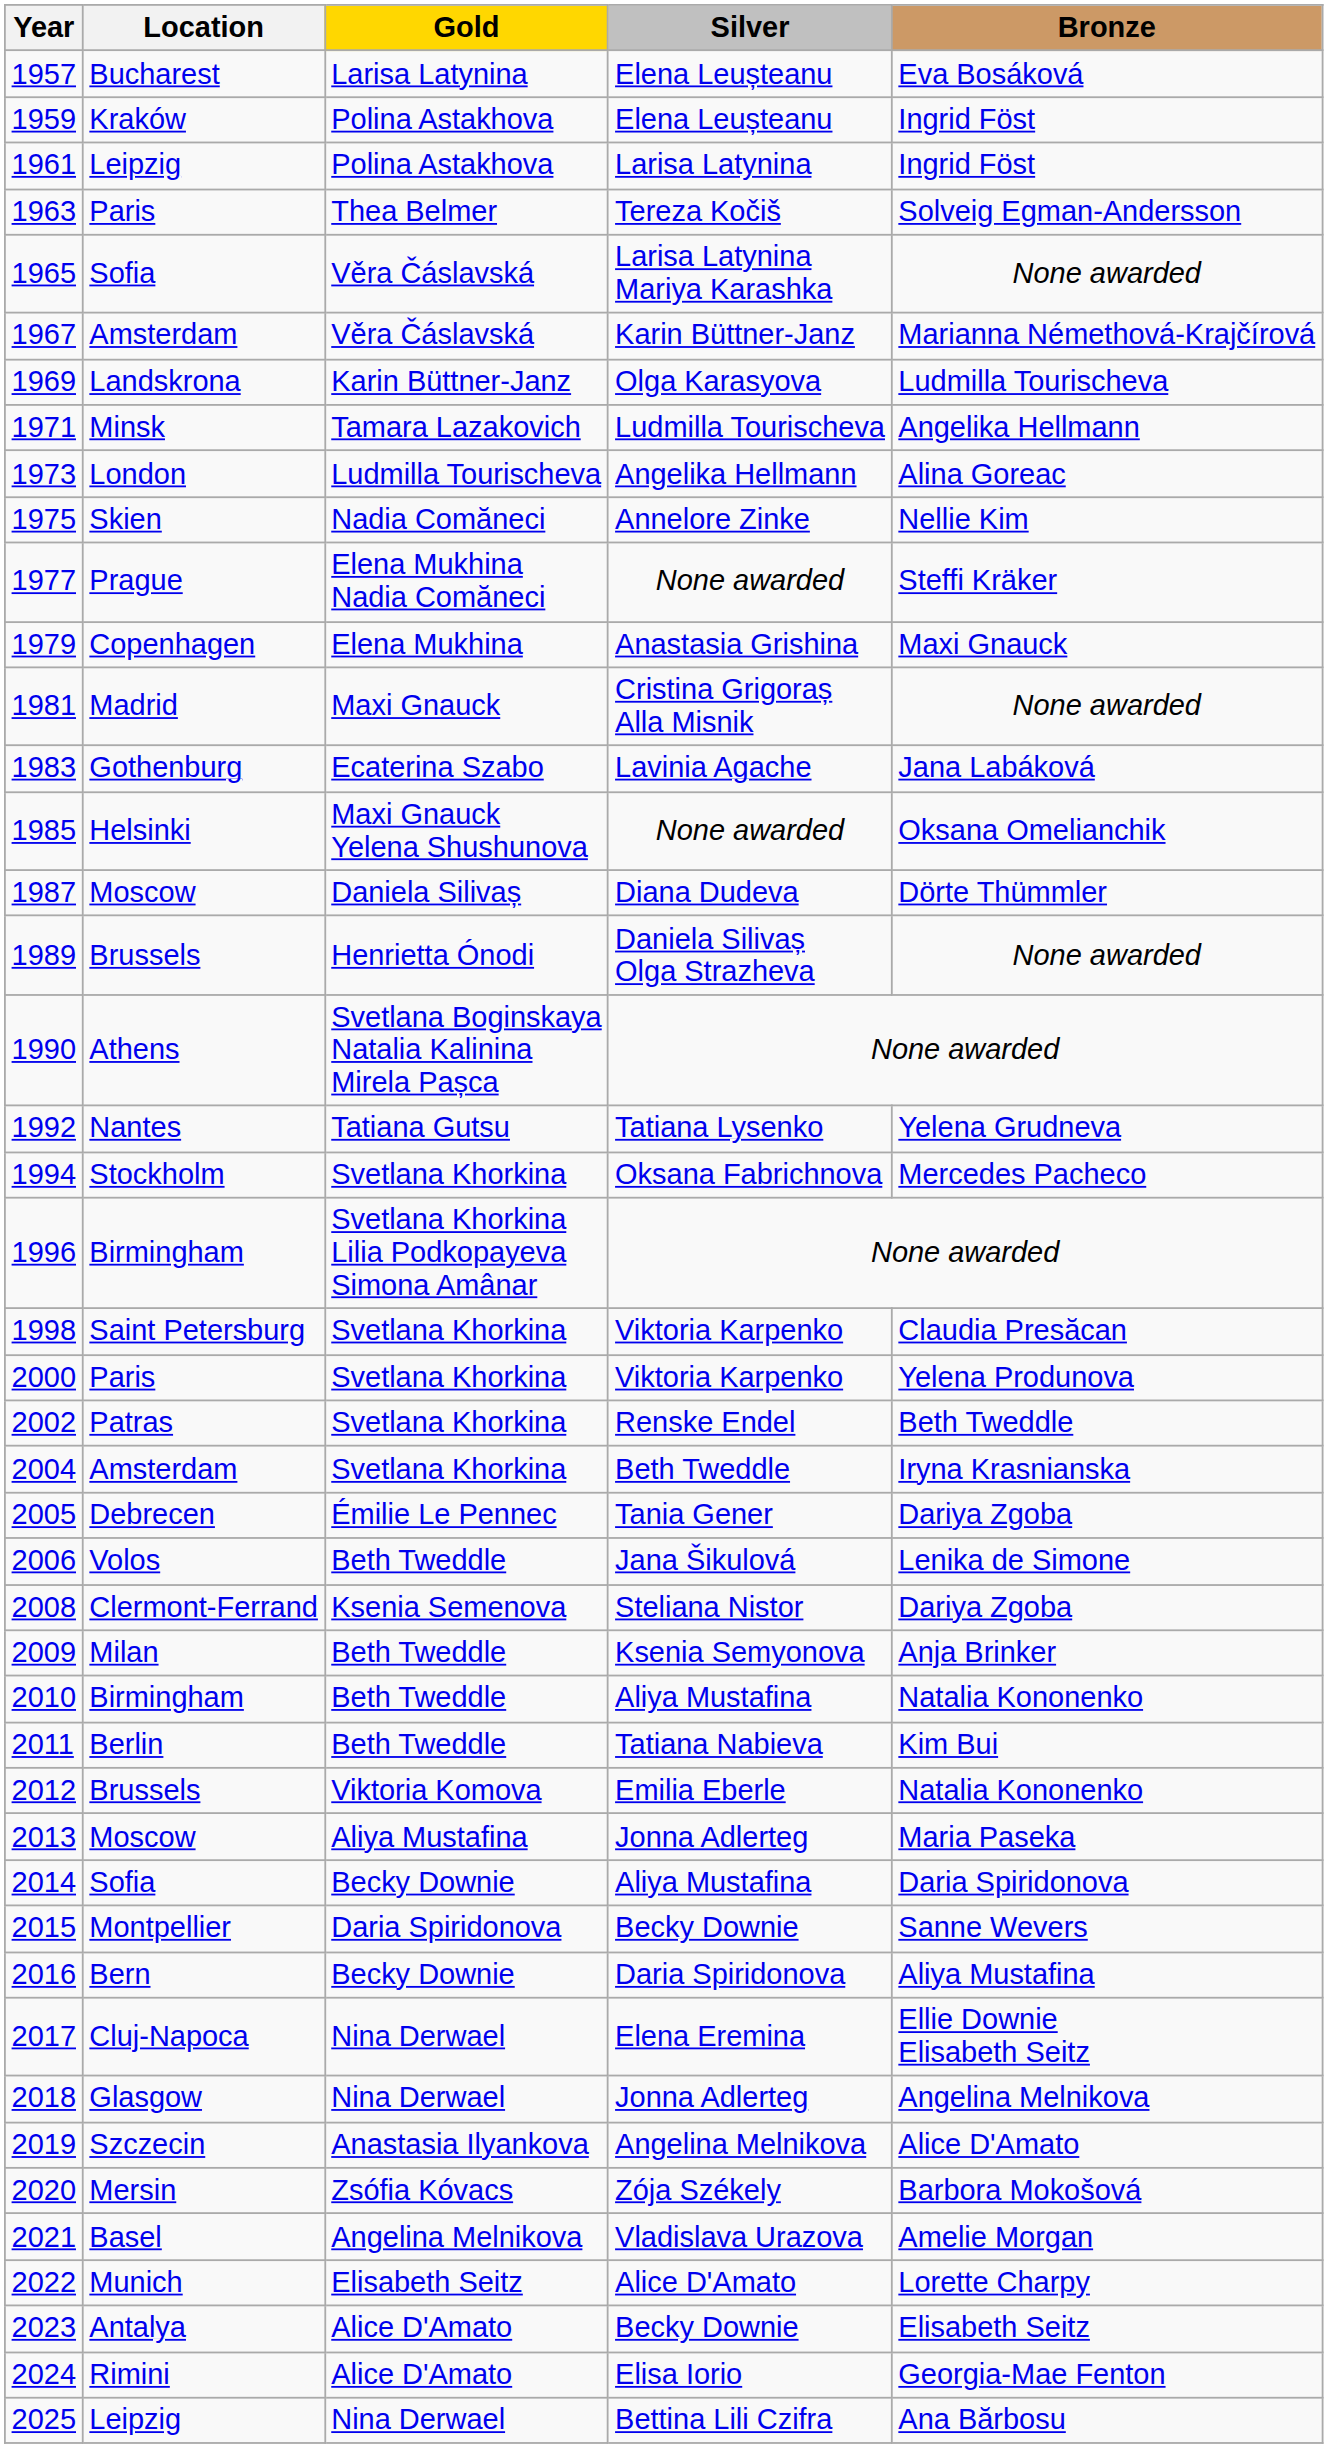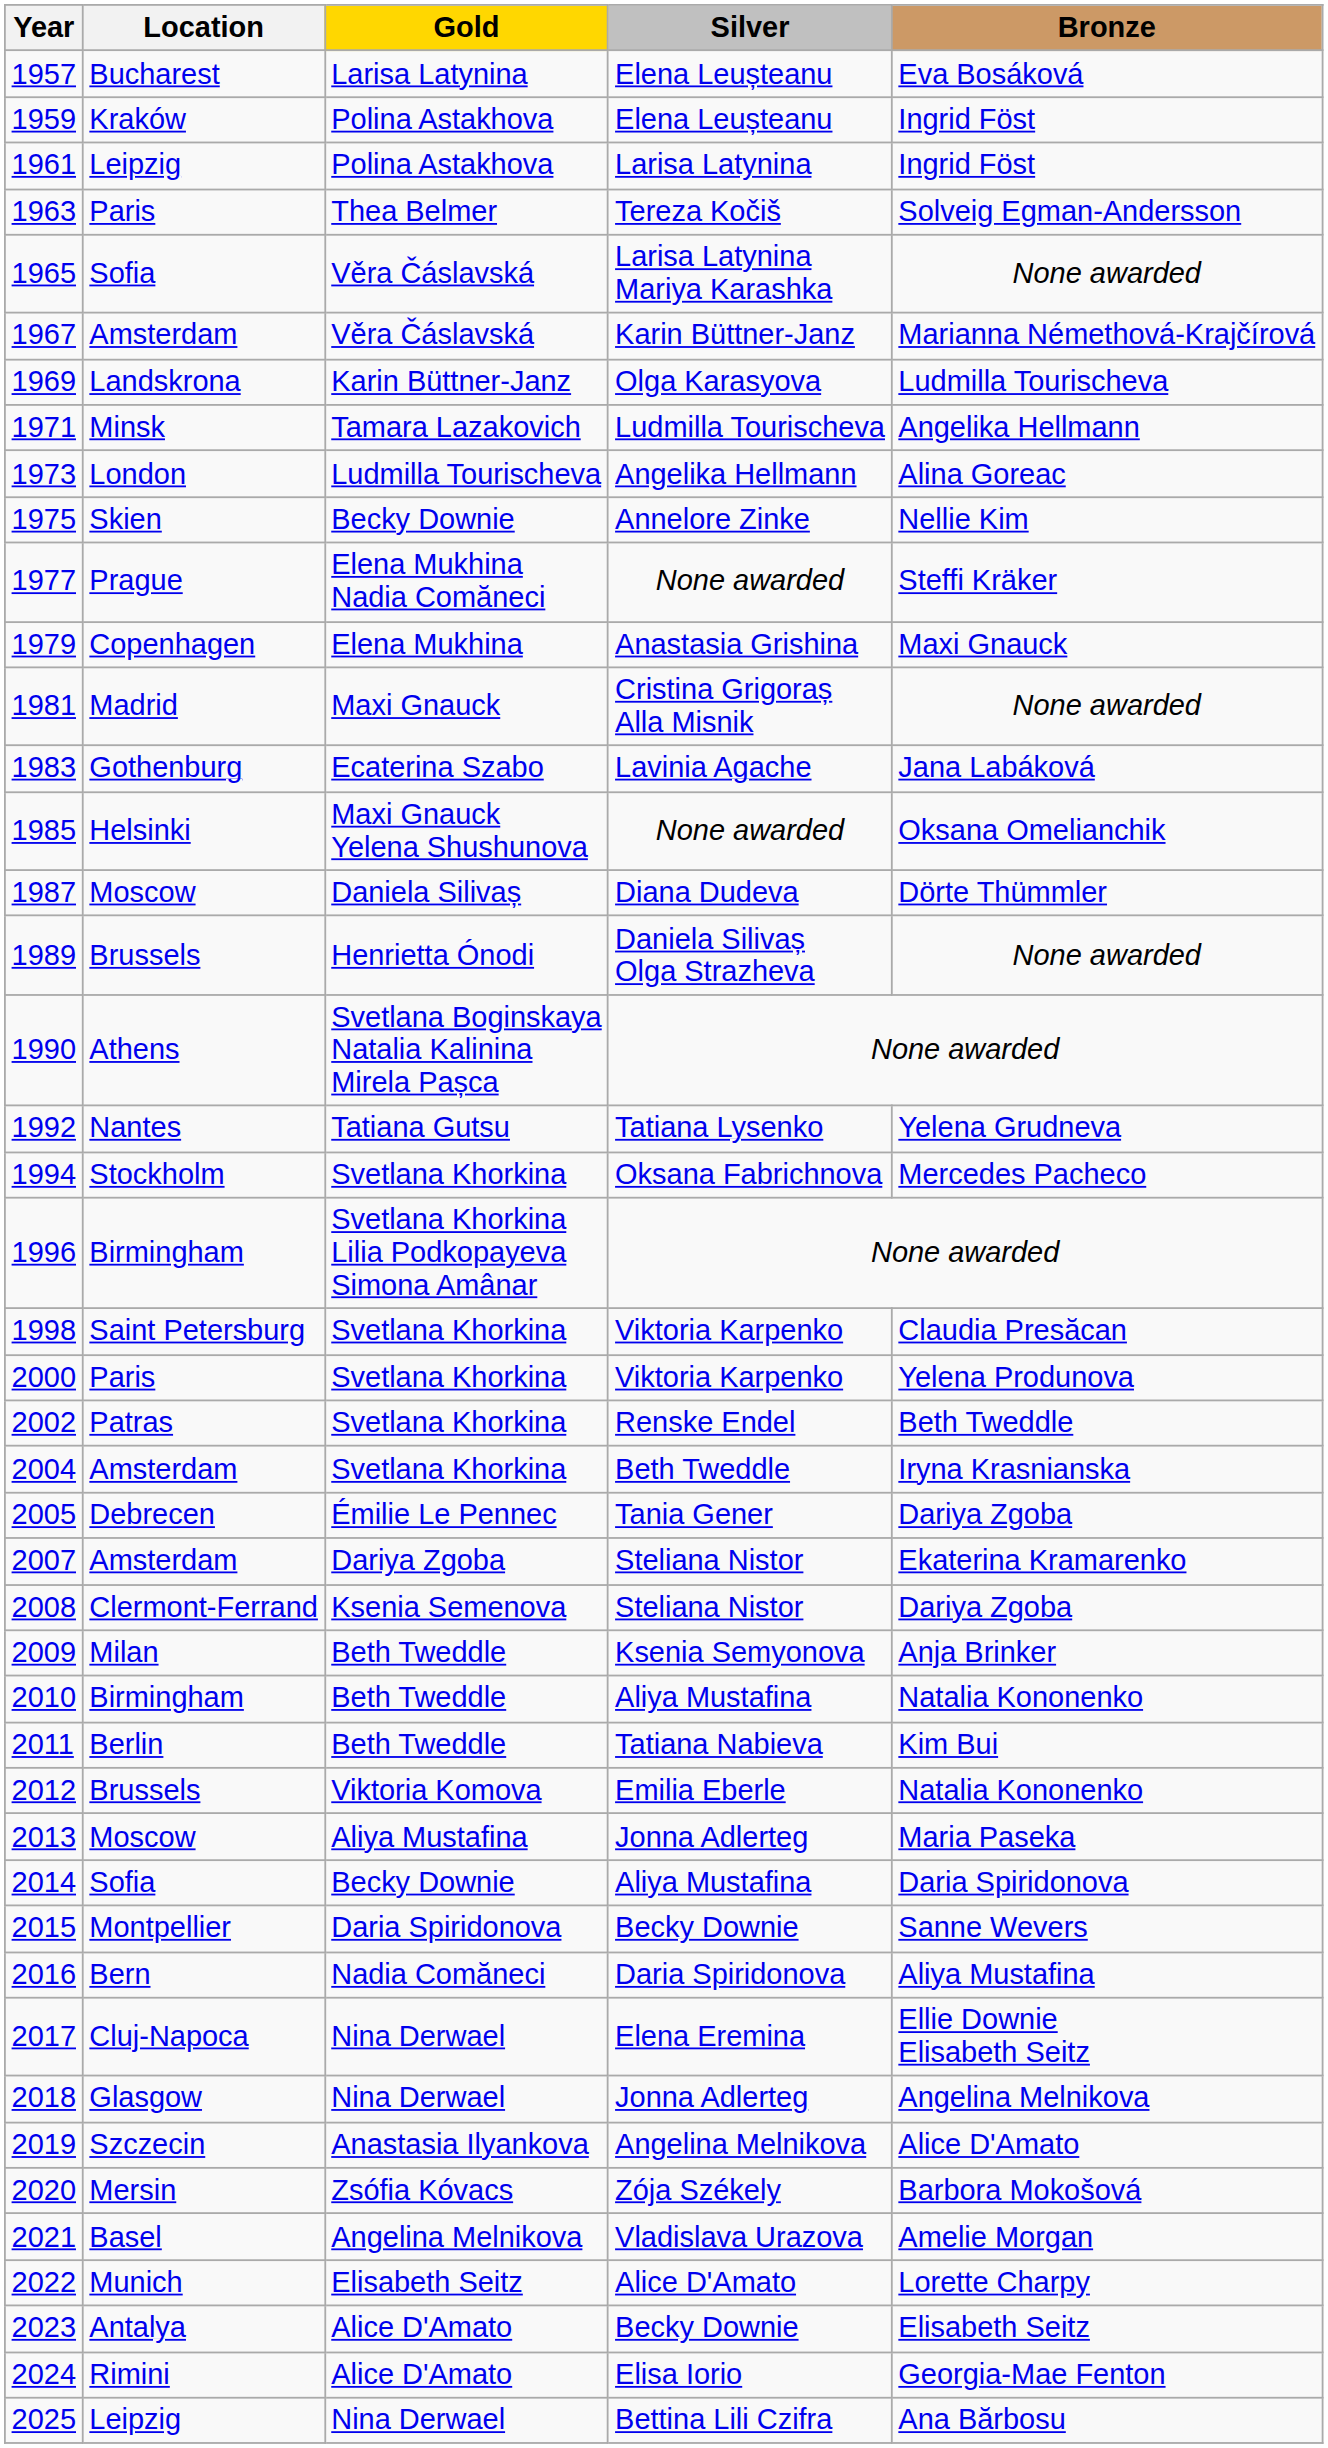1975 | Gold: Nadia Comăneci -> Becky Downie
- row: 2006 | Volos | Beth Tweddle | Jana Šikulová | Lenika de Simone
+ row: 2007 | Amsterdam | Dariya Zgoba | Steliana Nistor | Ekaterina Kramarenko
2016 | Gold: Becky Downie -> Nadia Comăneci
